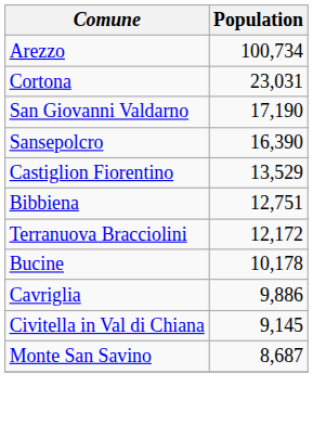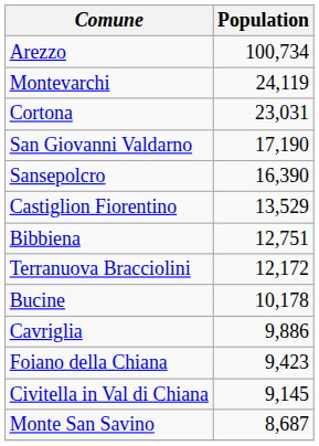+ row: Montevarchi | 24,119
+ row: Foiano della Chiana | 9,423
